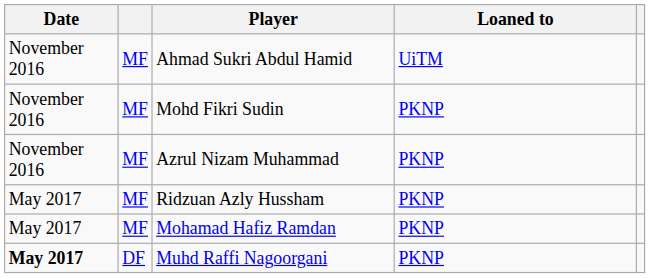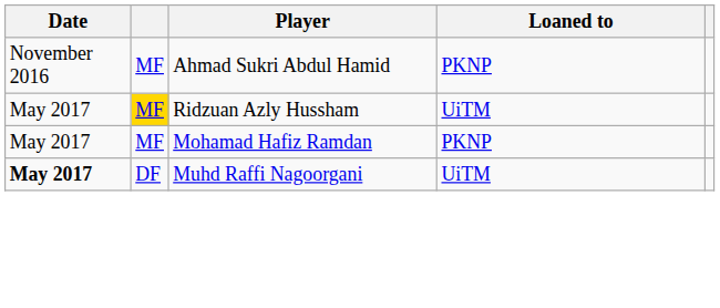Ahmad Sukri Abdul Hamid | Loaned to: UiTM -> PKNP
- row: November 2016 | MF | Mohd Fikri Sudin | PKNP
- row: November 2016 | MF | Azrul Nizam Muhammad | PKNP
Ridzuan Azly Hussham | column 2: no background -> gold background
Ridzuan Azly Hussham | Loaned to: PKNP -> UiTM
Muhd Raffi Nagoorgani | Loaned to: PKNP -> UiTM
